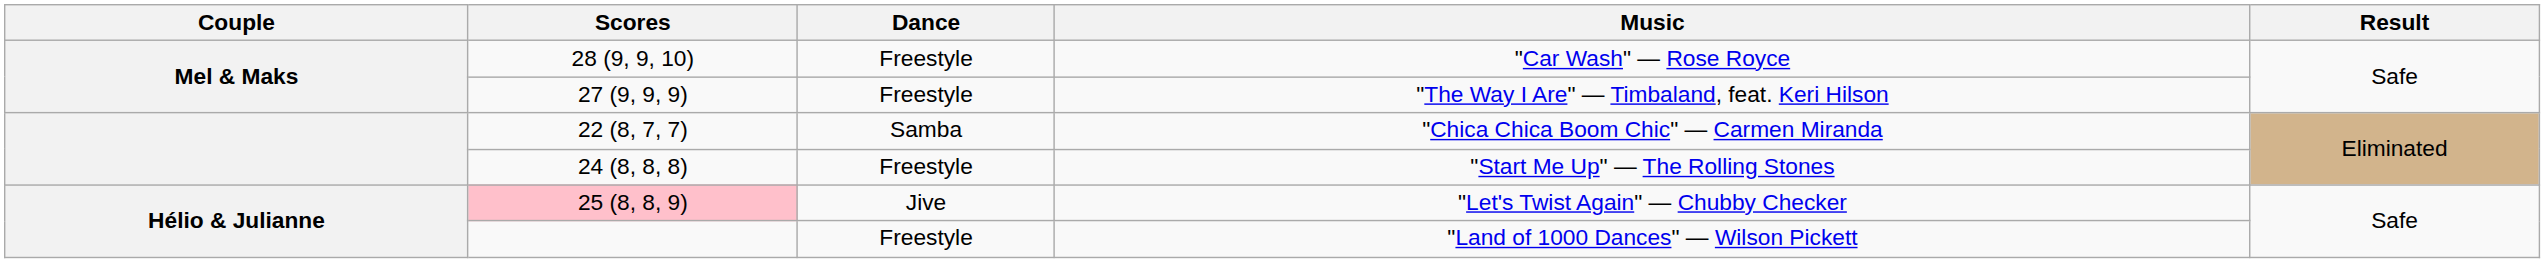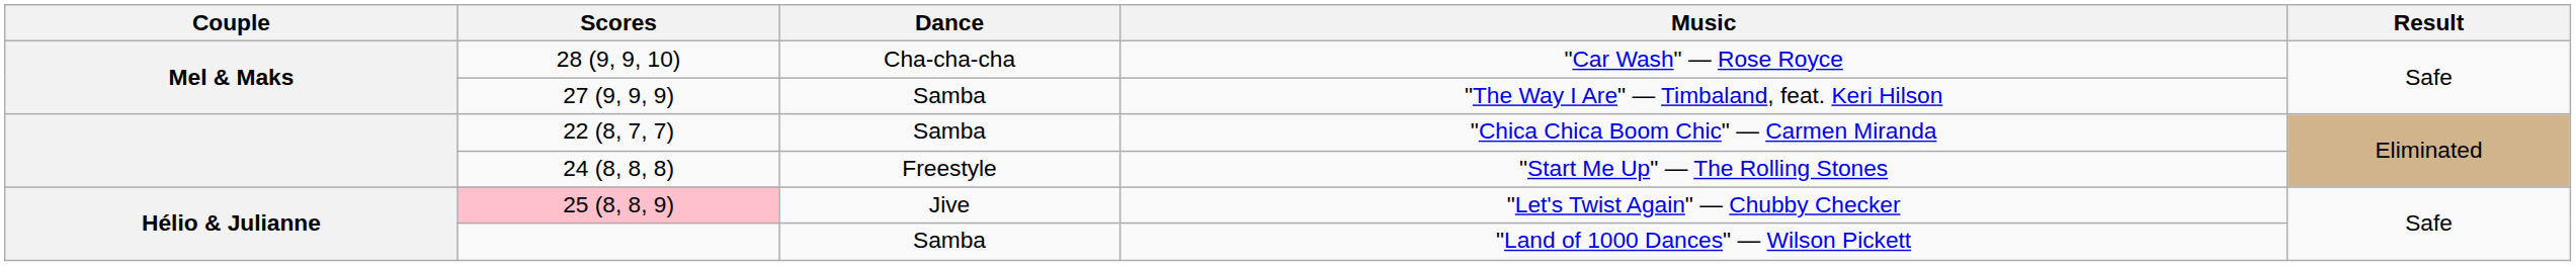"Car Wash" — Rose Royce | Dance: Freestyle -> Cha-cha-cha
"The Way I Are" — Timbaland, feat. Keri Hilson | Dance: Freestyle -> Samba
"Land of 1000 Dances" — Wilson Pickett | Dance: Freestyle -> Samba
